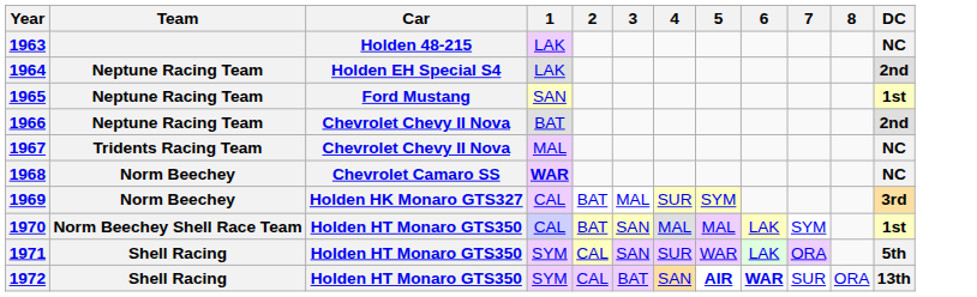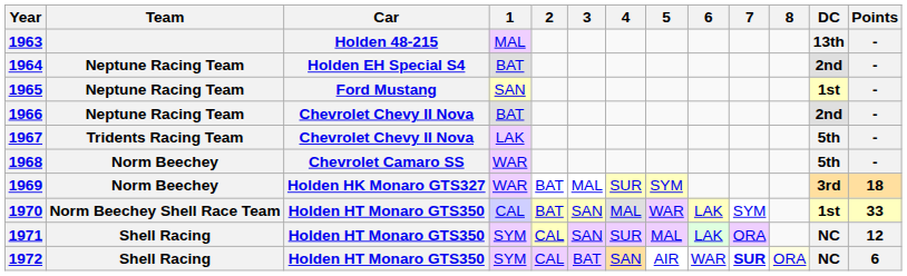+ column: Points | - | - | - | - | - | - | 18 | 33 | 12 | 6
1963 | 1: LAK -> MAL
1963 | DC: NC -> 13th
1964 | 1: LAK -> BAT
1967 | 1: MAL -> LAK
1967 | DC: NC -> 5th
1968 | 1: bold -> normal
1968 | DC: NC -> 5th
1969 | 1: CAL -> WAR
1970 | 5: MAL -> WAR
1971 | 5: WAR -> MAL
1971 | DC: 5th -> NC
1972 | 5: bold -> normal
1972 | 6: bold -> normal
1972 | 7: normal -> bold
1972 | 8: no background -> lightyellow background
1972 | DC: 13th -> NC
